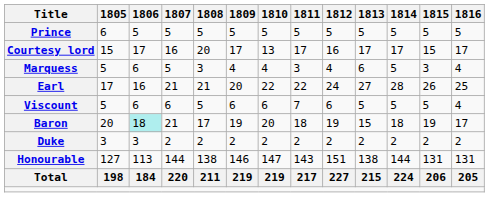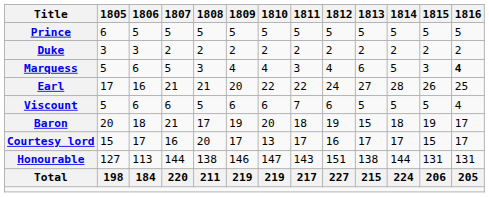rows swapped: Duke <-> Courtesy lord
Marquess | 1816: normal -> bold
Baron | 1806: paleturquoise background -> no background
